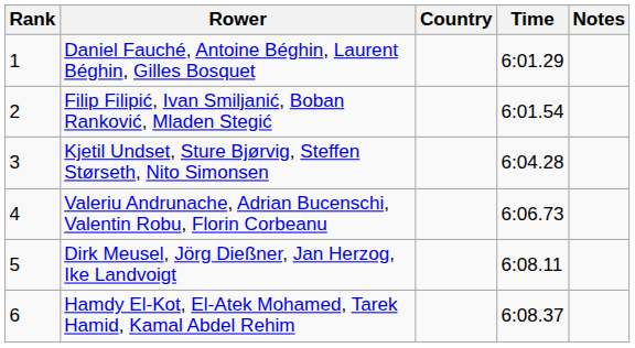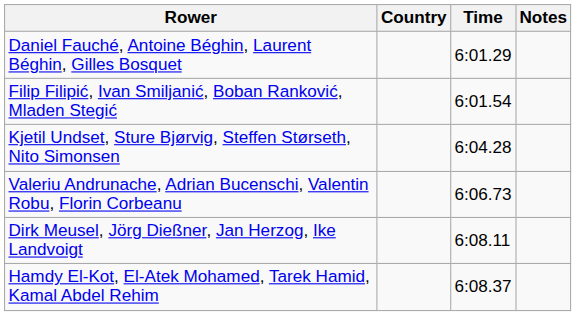- column: Rank | 1 | 2 | 3 | 4 | 5 | 6
